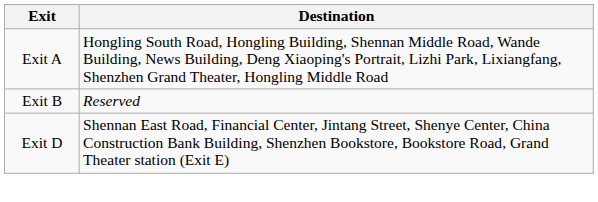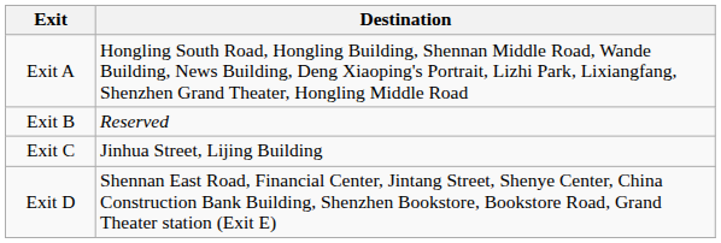+ row: Exit C | Jinhua Street, Lijing Building
